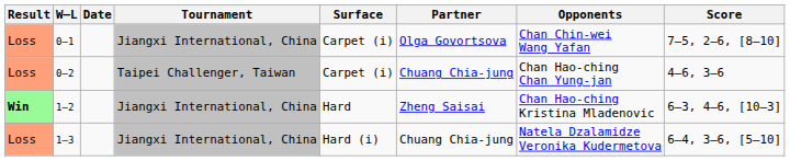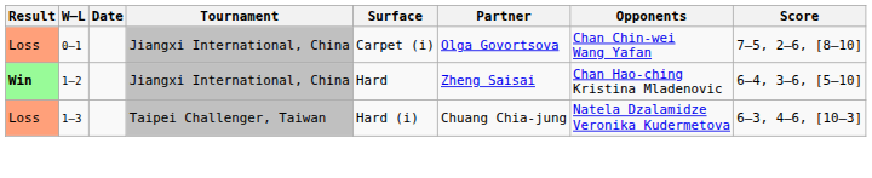- row: Loss | 0–2 | Taipei Challenger, Taiwan | Carpet (i) | Chuang Chia-jung | Chan Hao-ching Chan Yung-jan | 4–6, 3–6
1–2 | Score: 6–3, 4–6, [10–3] -> 6–4, 3–6, [5–10]
1–3 | Tournament: Jiangxi International, China -> Taipei Challenger, Taiwan
1–3 | Score: 6–4, 3–6, [5–10] -> 6–3, 4–6, [10–3]
